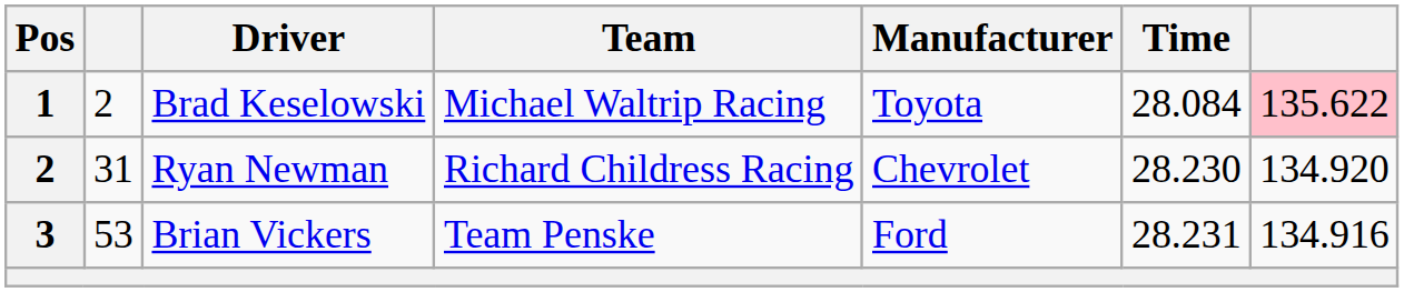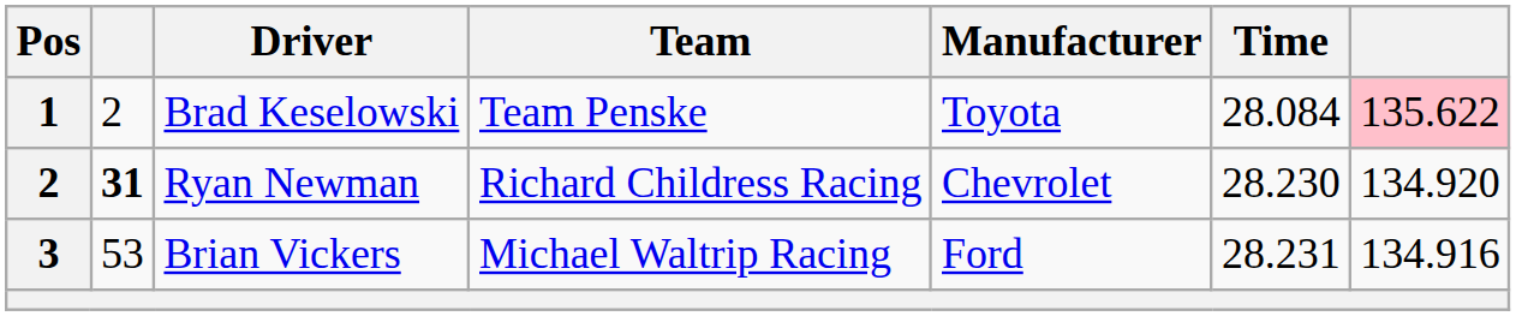Brad Keselowski | Team: Michael Waltrip Racing -> Team Penske
Ryan Newman | column 2: normal -> bold
Brian Vickers | Team: Team Penske -> Michael Waltrip Racing
